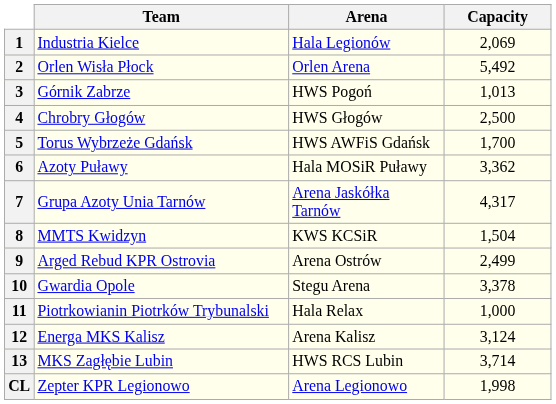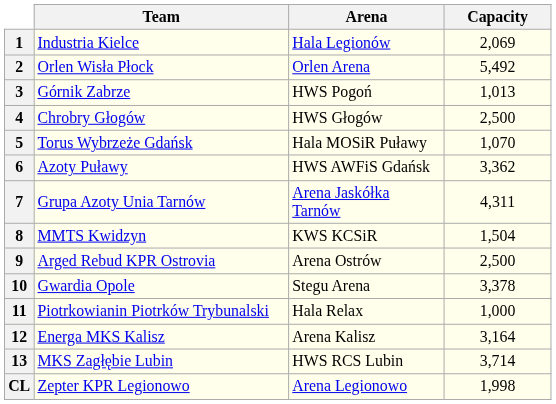5 | Arena: HWS AWFiS Gdańsk -> Hala MOSiR Puławy
5 | Capacity: 1,700 -> 1,070
6 | Arena: Hala MOSiR Puławy -> HWS AWFiS Gdańsk
7 | Capacity: 4,317 -> 4,311
9 | Capacity: 2,499 -> 2,500
12 | Capacity: 3,124 -> 3,164
